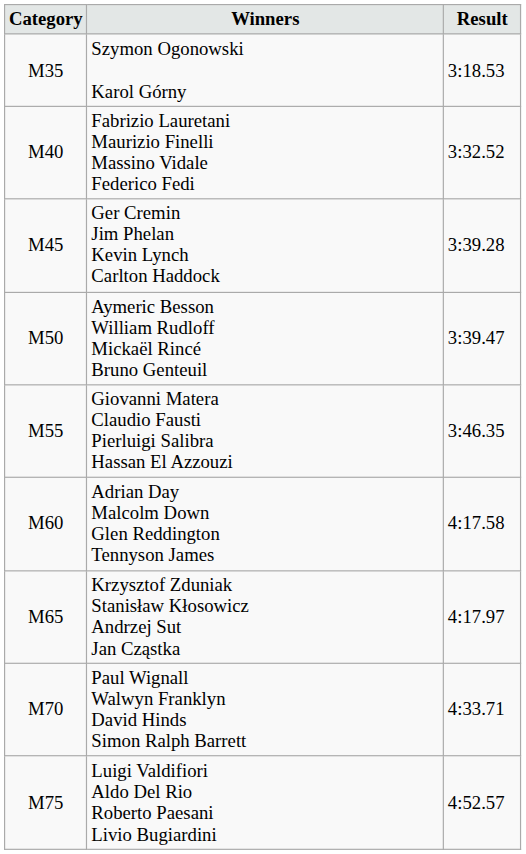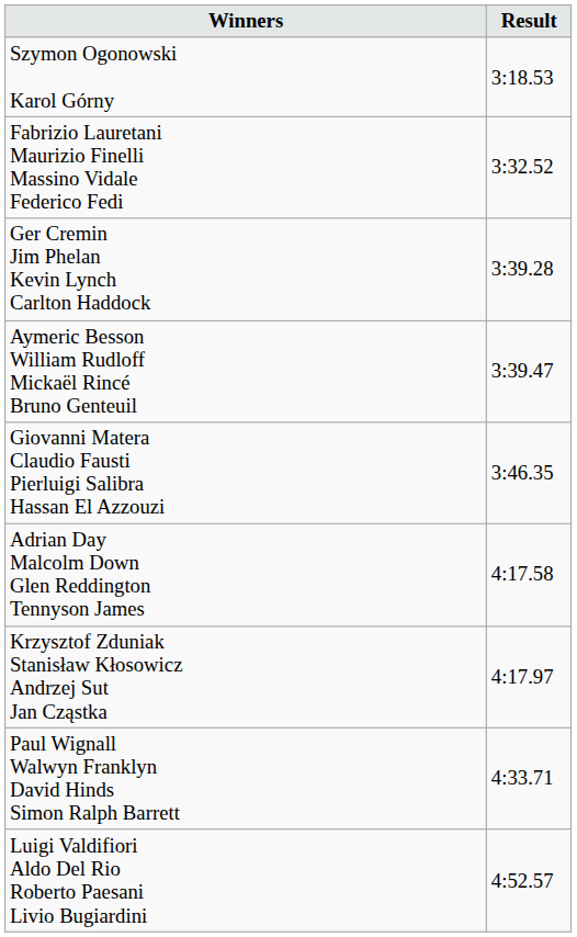- column: Category | M35 | M40 | M45 | M50 | M55 | M60 | M65 | M70 | M75
